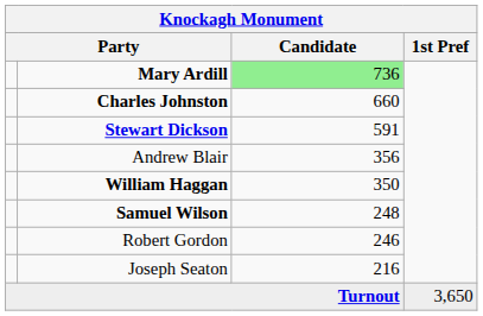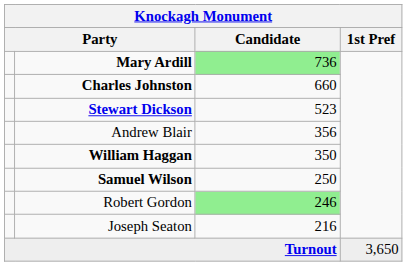Stewart Dickson | Candidate: 591 -> 523
Samuel Wilson | Candidate: 248 -> 250
Robert Gordon | Candidate: no background -> lightgreen background
